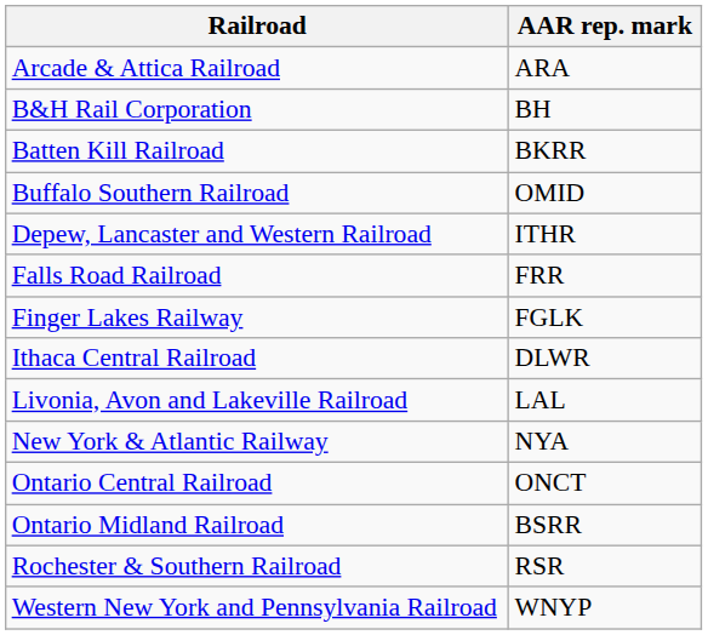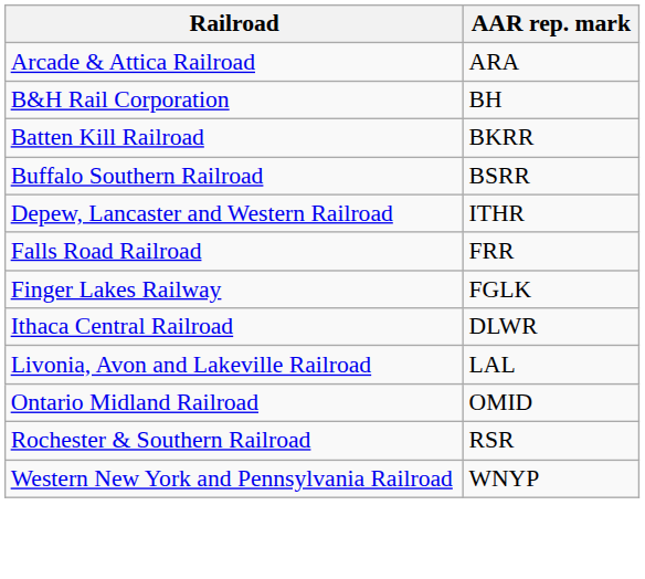Buffalo Southern Railroad | AAR rep. mark: OMID -> BSRR
- row: New York & Atlantic Railway | NYA
- row: Ontario Central Railroad | ONCT
Ontario Midland Railroad | AAR rep. mark: BSRR -> OMID
